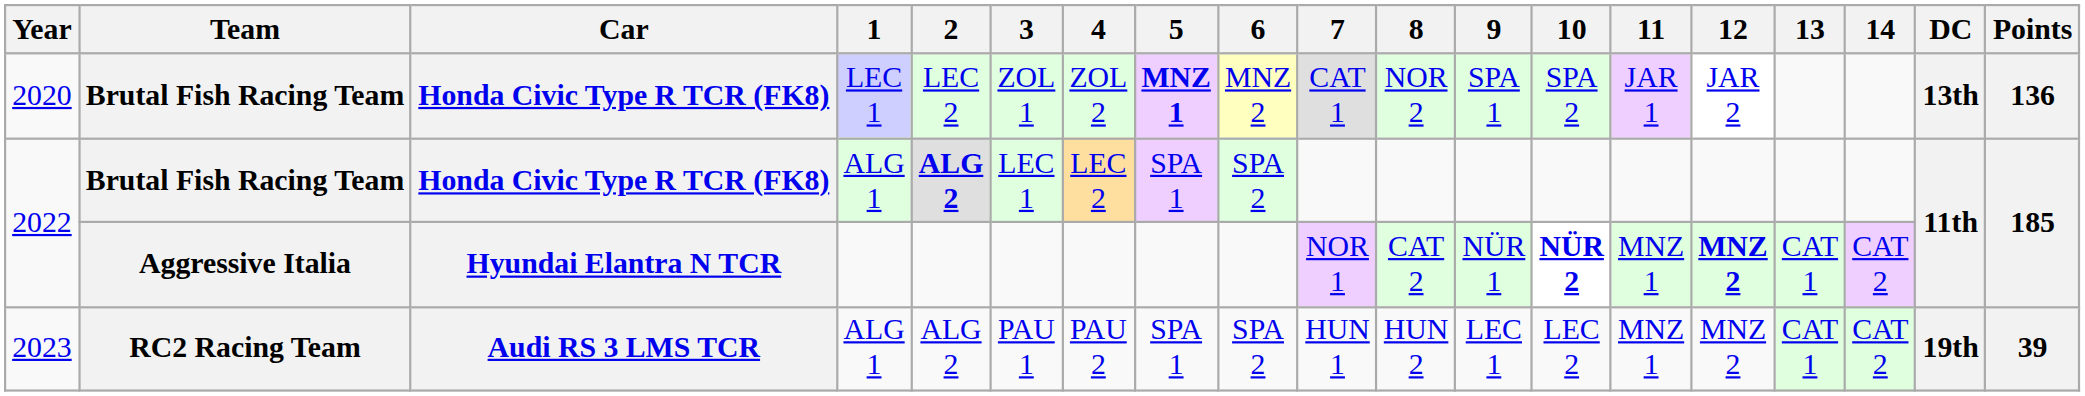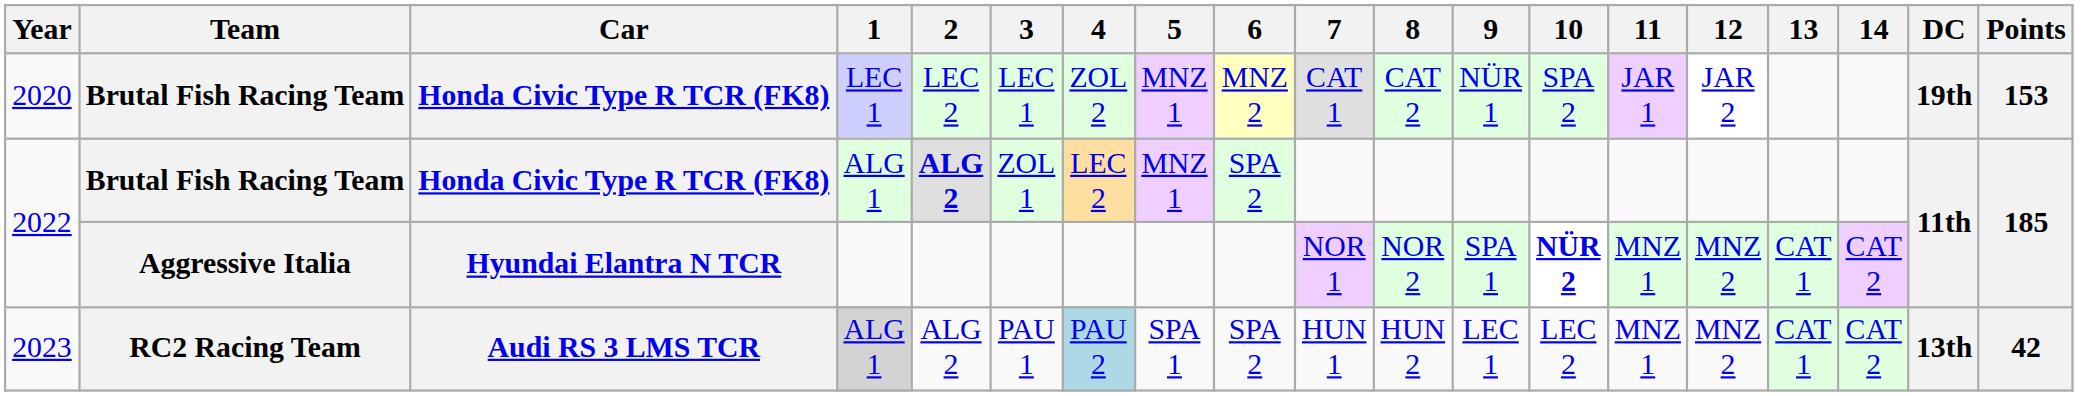2020 | 3: ZOL 1 -> LEC 1
2020 | 5: bold -> normal
2020 | 8: NOR 2 -> CAT 2
2020 | 9: SPA 1 -> NÜR 1
2020 | DC: 13th -> 19th
2020 | Points: 136 -> 153
2022 / Brutal Fish Racing Team | 3: LEC 1 -> ZOL 1
2022 / Brutal Fish Racing Team | 5: SPA 1 -> MNZ 1
2022 / Aggressive Italia | 8: CAT 2 -> NOR 2
2022 / Aggressive Italia | 9: NÜR 1 -> SPA 1
2022 / Aggressive Italia | 12: bold -> normal
2023 | 1: no background -> lightgrey background
2023 | 4: no background -> lightblue background
2023 | DC: 19th -> 13th
2023 | Points: 39 -> 42
